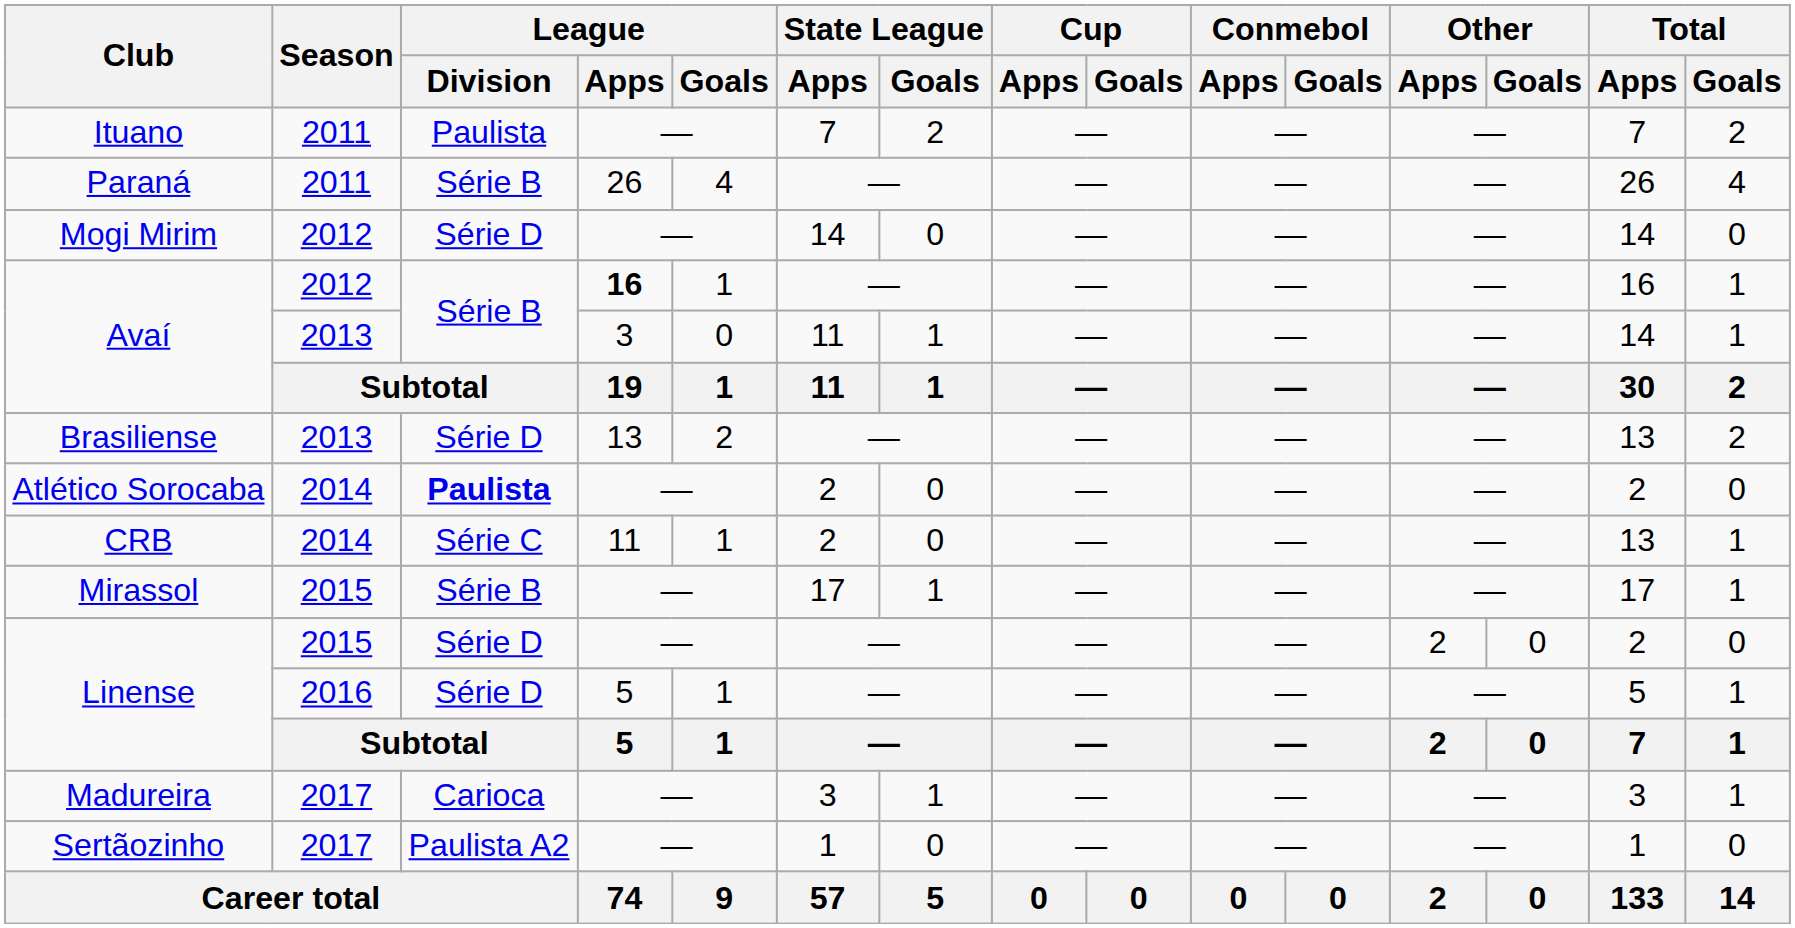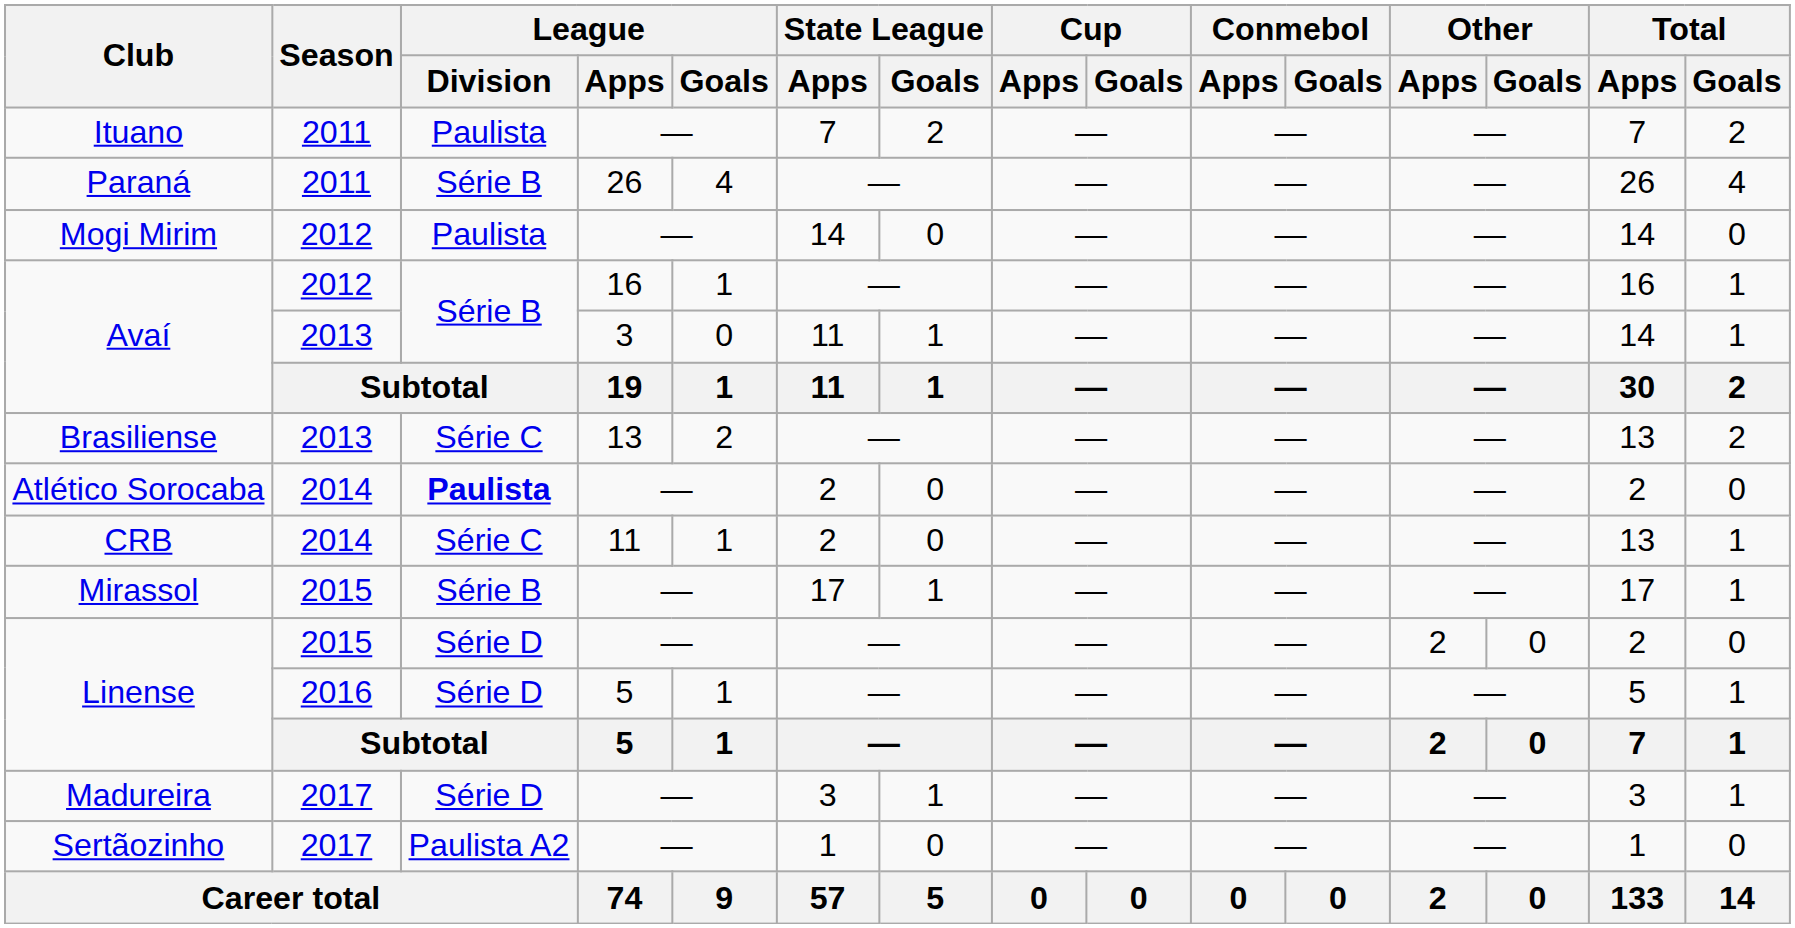Mogi Mirim | League / Division: Série D -> Paulista
Avaí / 2012 | League / Apps: bold -> normal
Brasiliense | League / Division: Série D -> Série C
Madureira | League / Division: Carioca -> Série D
